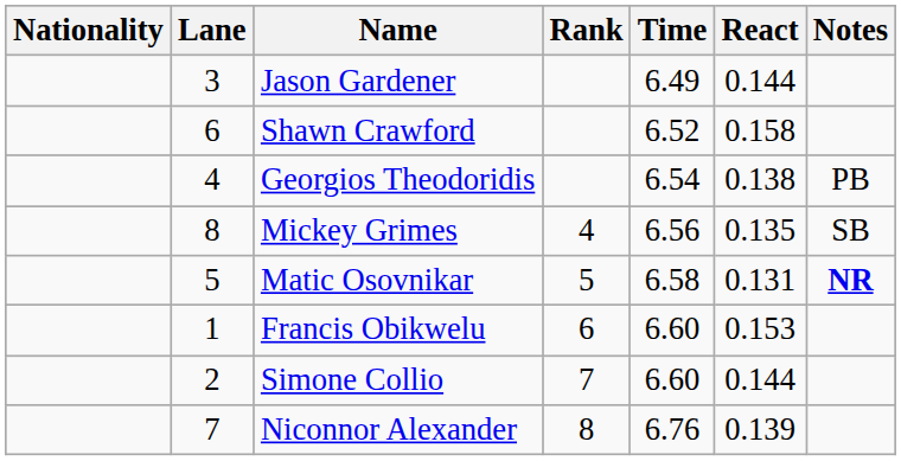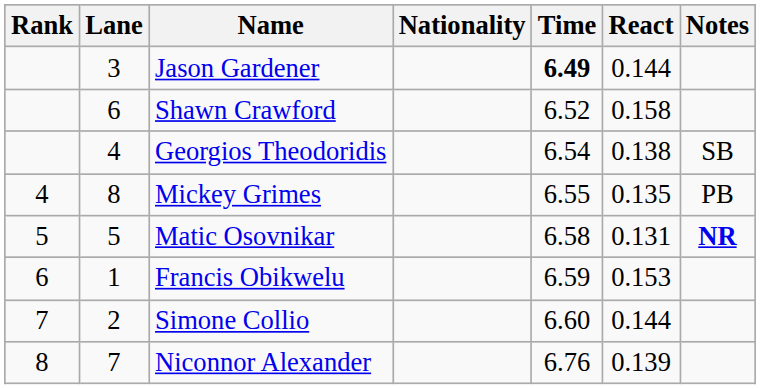columns swapped: Rank <-> Nationality
Jason Gardener | Time: normal -> bold
Georgios Theodoridis | Notes: PB -> SB
Mickey Grimes | Time: 6.56 -> 6.55
Mickey Grimes | Notes: SB -> PB
Francis Obikwelu | Time: 6.60 -> 6.59
